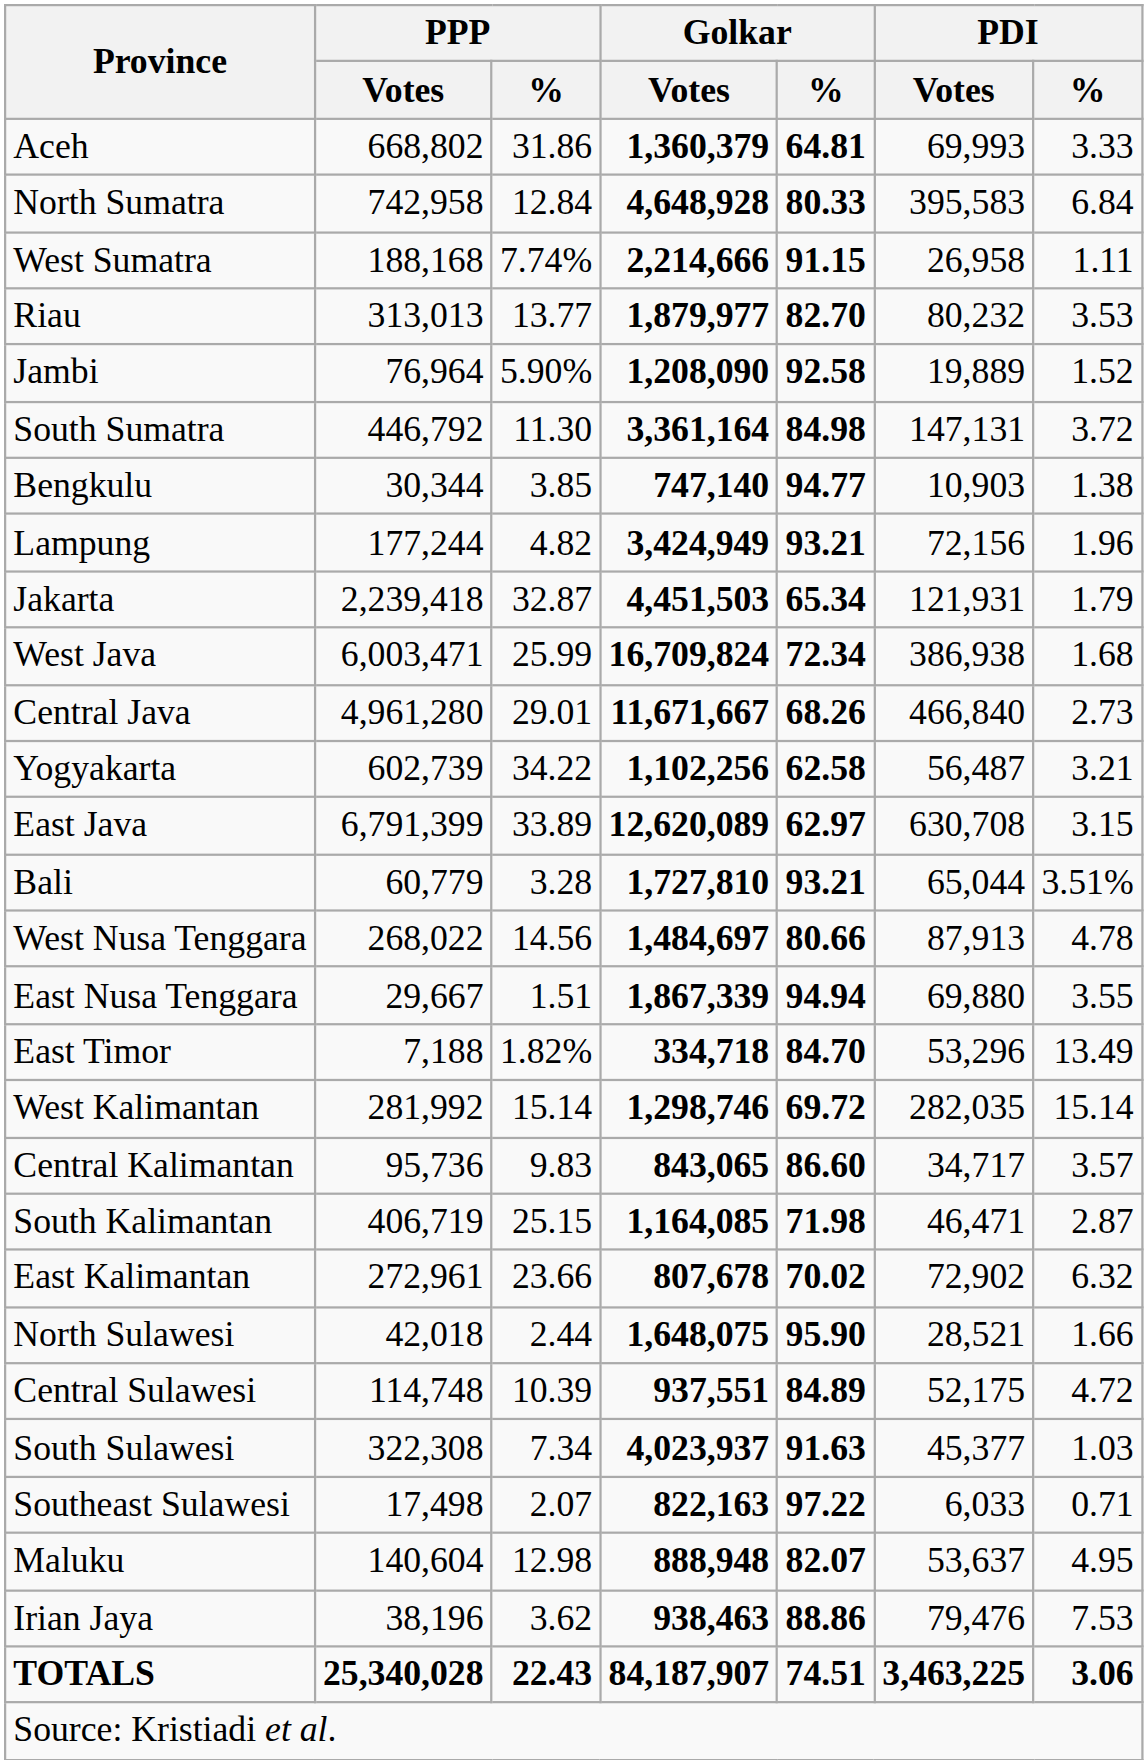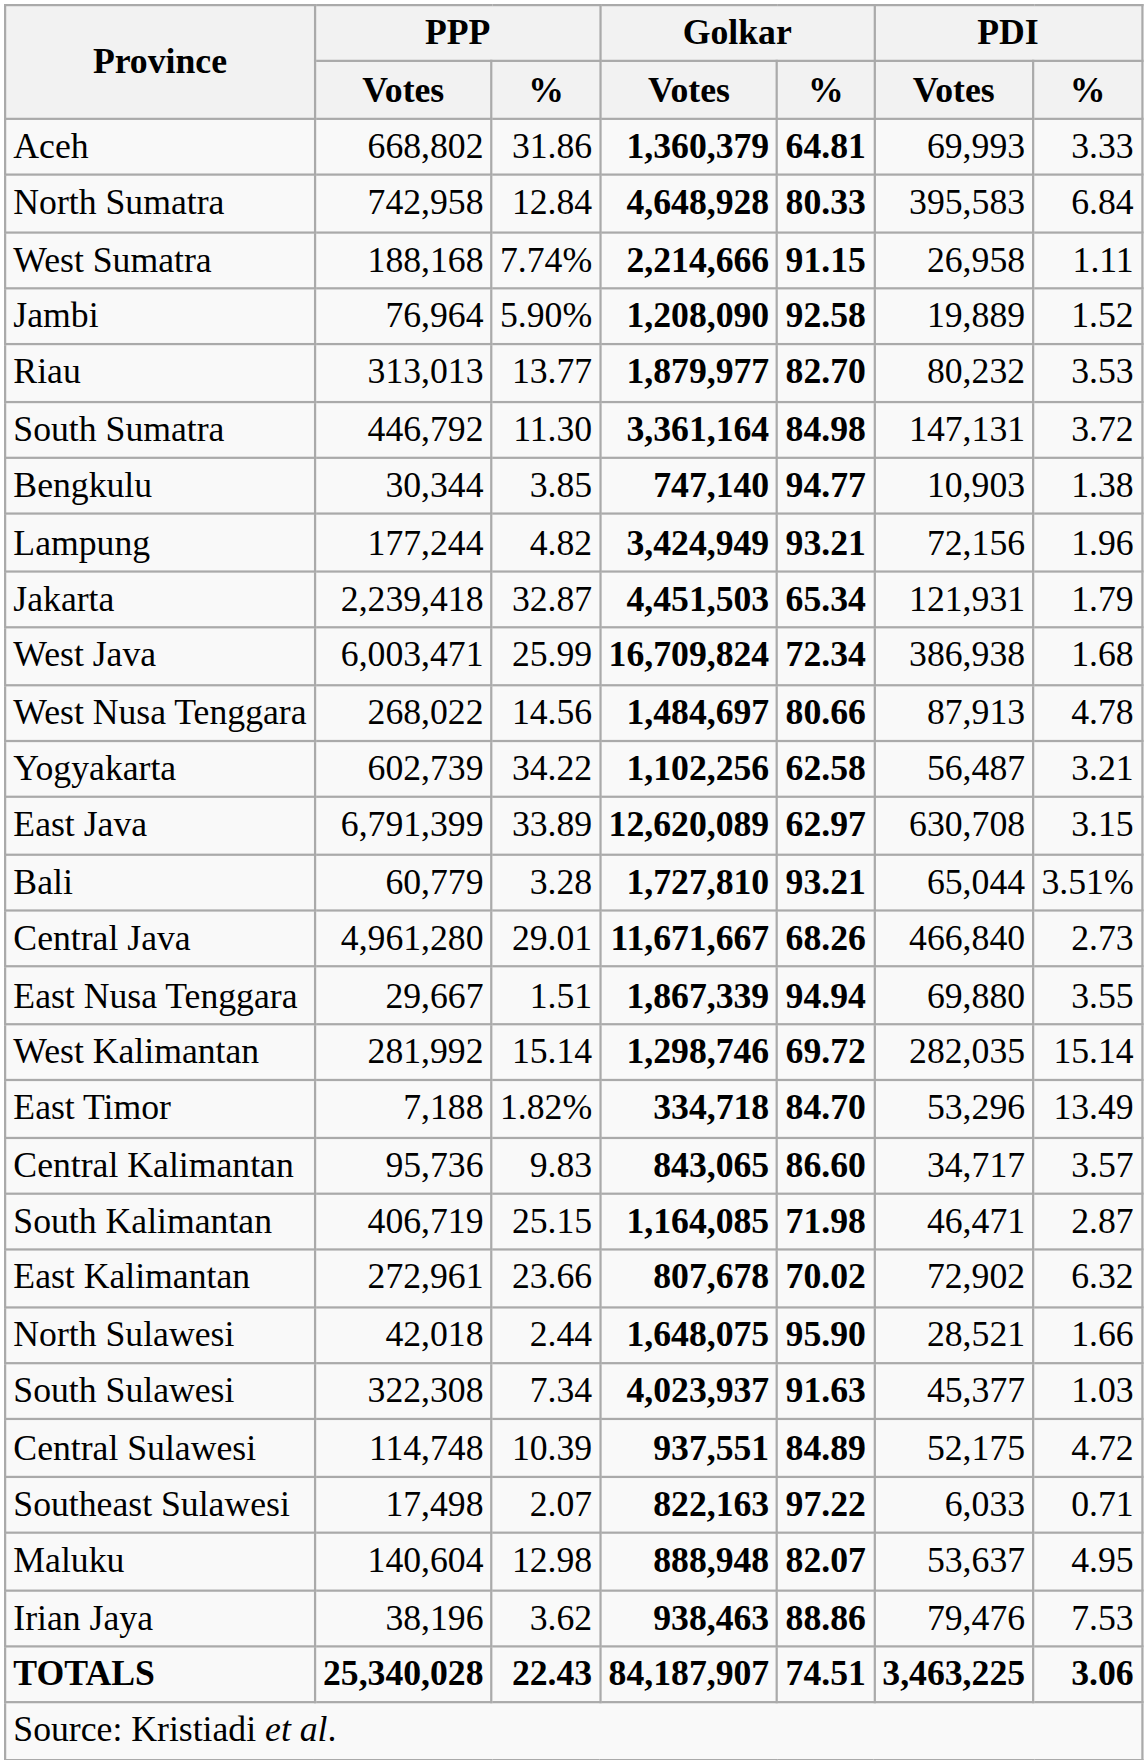rows swapped: Riau <-> Jambi
rows swapped: Central Java <-> West Nusa Tenggara
rows swapped: East Timor <-> West Kalimantan
rows swapped: Central Sulawesi <-> South Sulawesi
